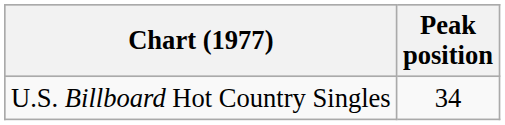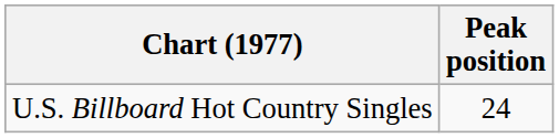U.S. Billboard Hot Country Singles | Peak position: 34 -> 24
